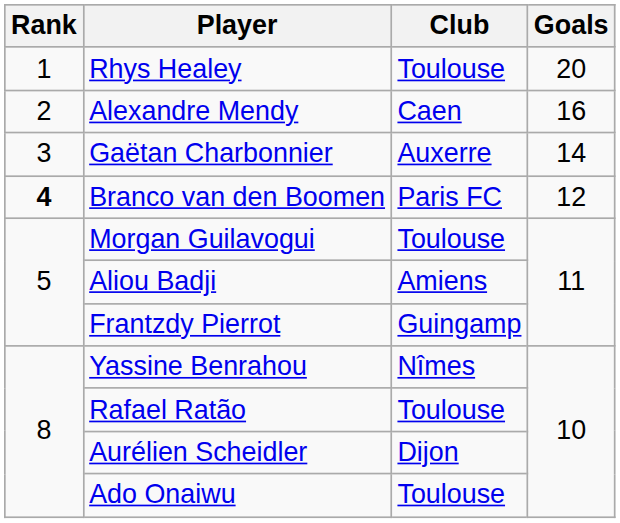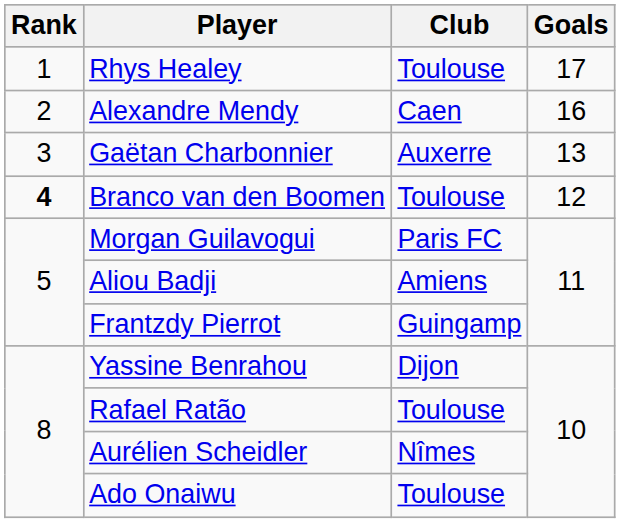Rhys Healey | Goals: 20 -> 17
Gaëtan Charbonnier | Goals: 14 -> 13
Branco van den Boomen | Club: Paris FC -> Toulouse
Morgan Guilavogui | Club: Toulouse -> Paris FC
Yassine Benrahou | Club: Nîmes -> Dijon
Aurélien Scheidler | Club: Dijon -> Nîmes
